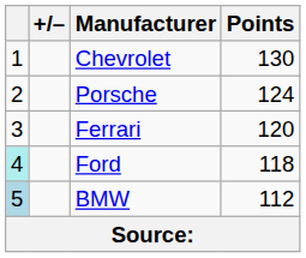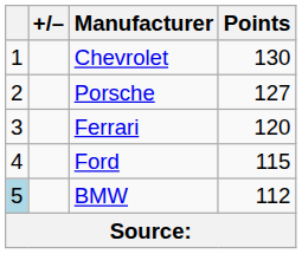Porsche | Points: 124 -> 127
Ford | column 1: paleturquoise background -> no background
Ford | Points: 118 -> 115
